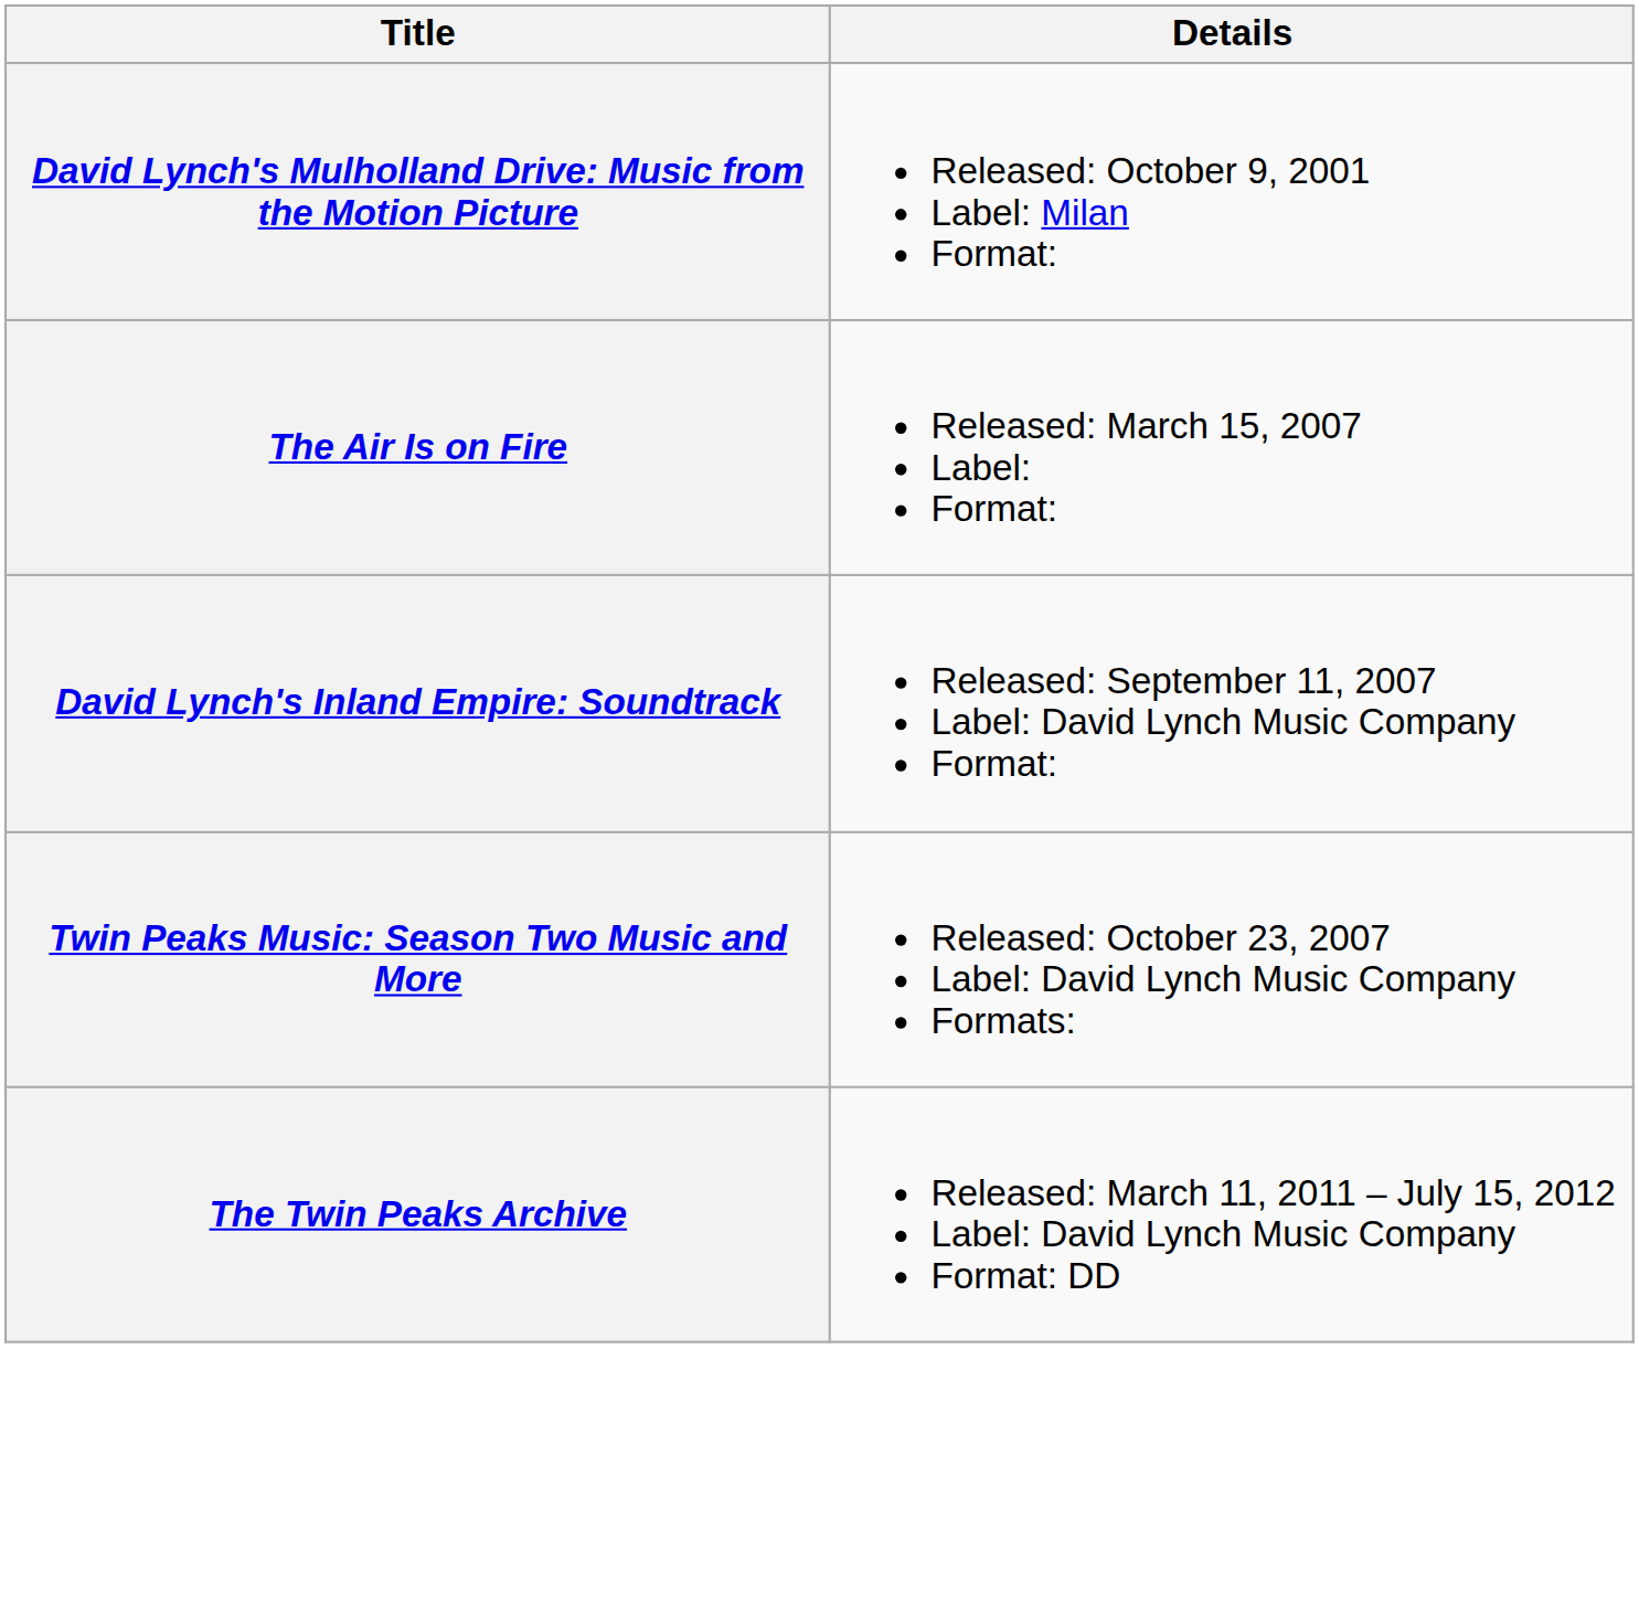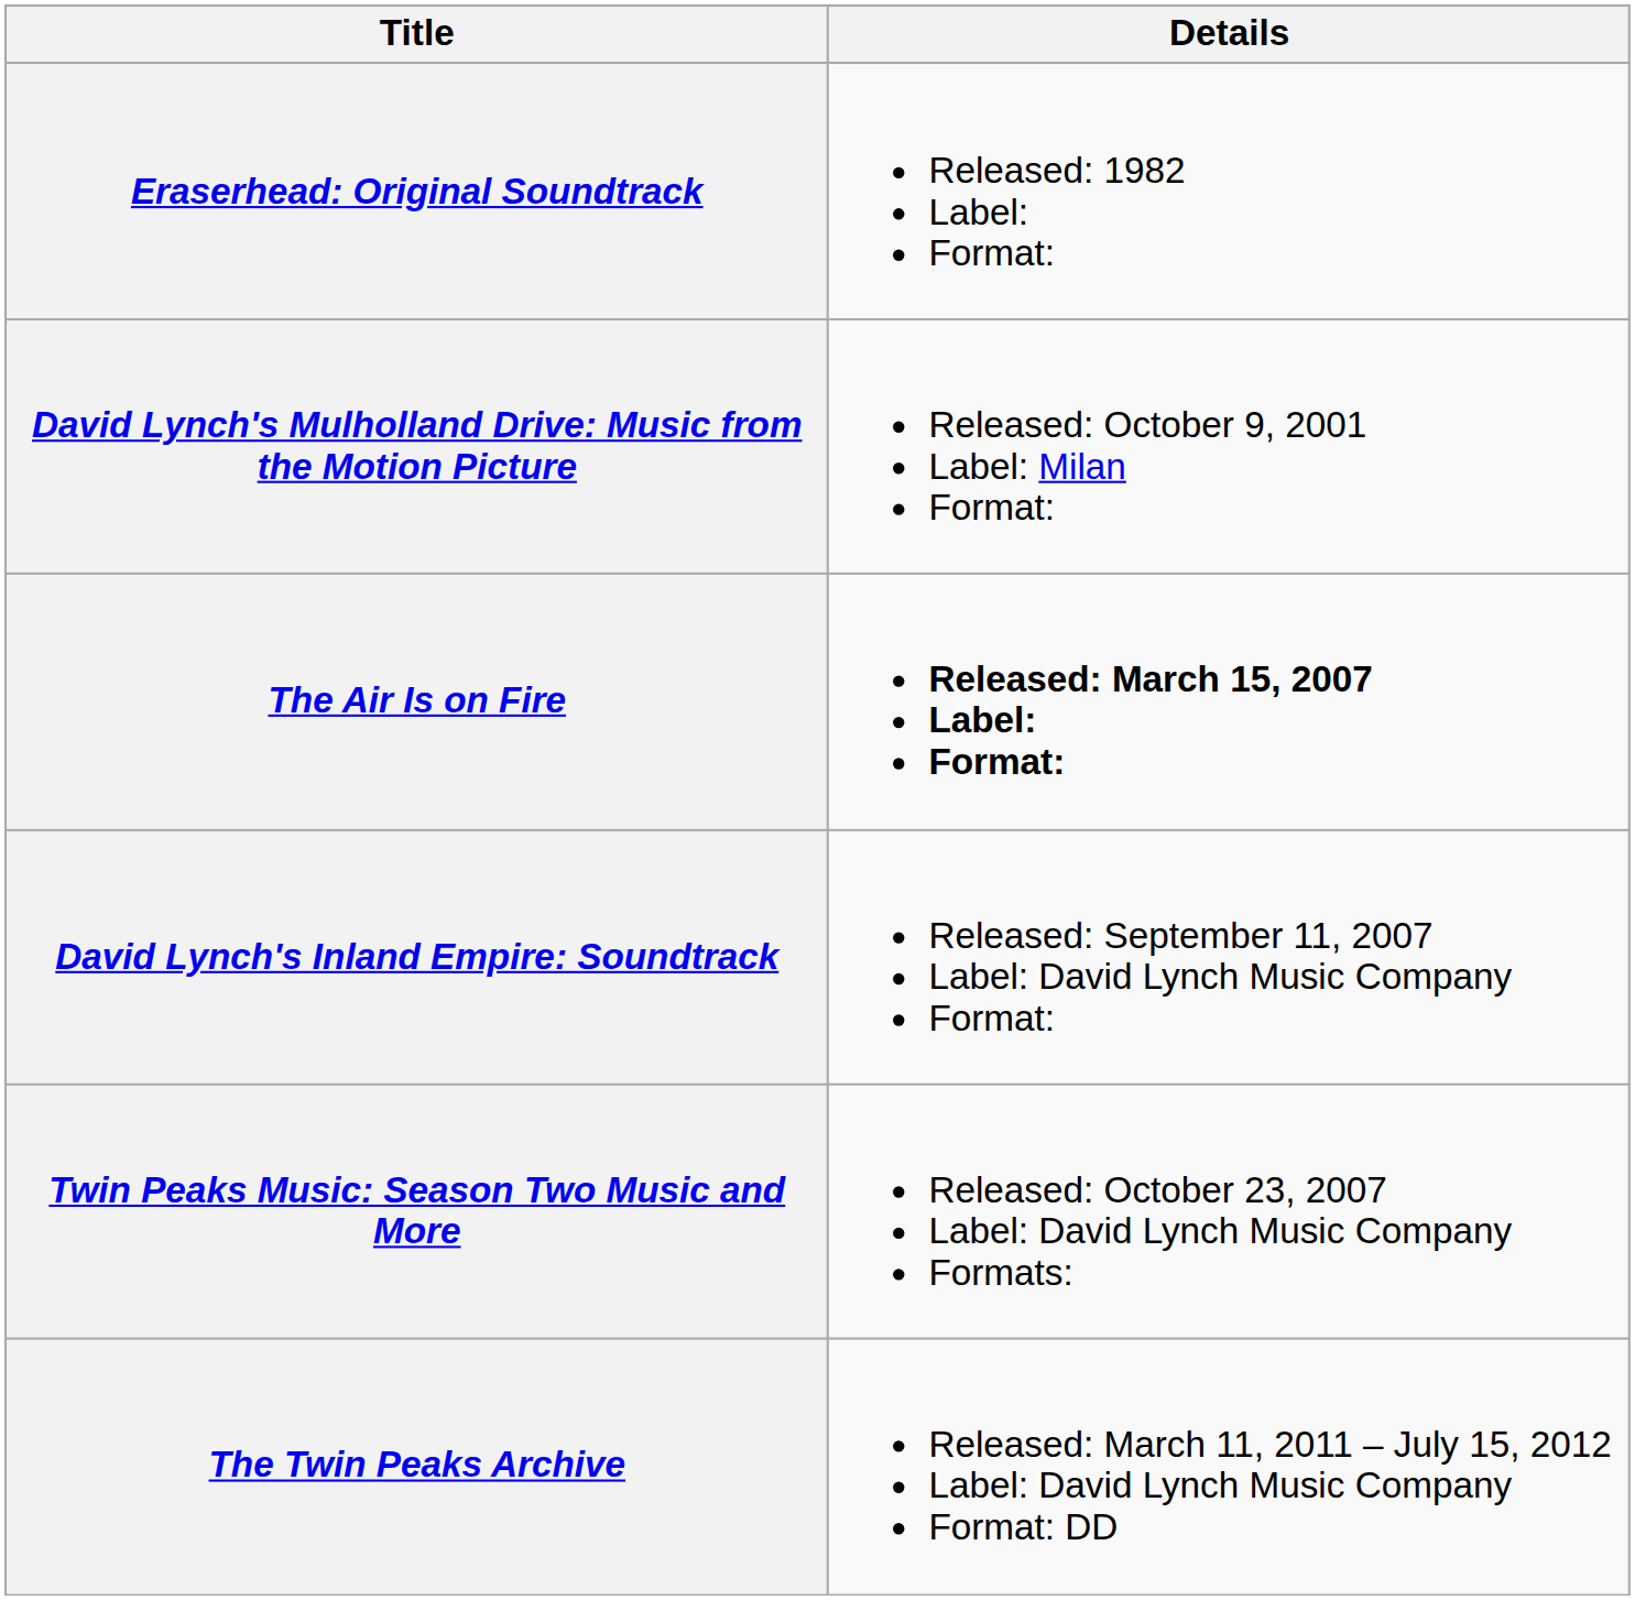+ row: Eraserhead: Original Soundtrack | Released: 1982 Label: Format:
The Air Is on Fire | Details: normal -> bold
